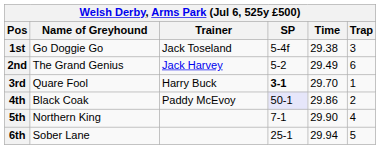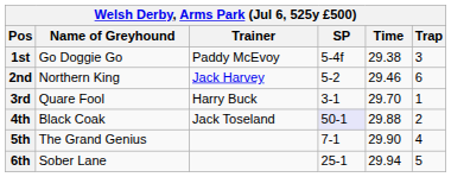1st | Trainer: Jack Toseland -> Paddy McEvoy
2nd | Name of Greyhound: The Grand Genius -> Northern King
2nd | Time: 29.49 -> 29.46
3rd | SP: bold -> normal
4th | Trainer: Paddy McEvoy -> Jack Toseland
4th | Time: 29.86 -> 29.88
5th | Name of Greyhound: Northern King -> The Grand Genius
